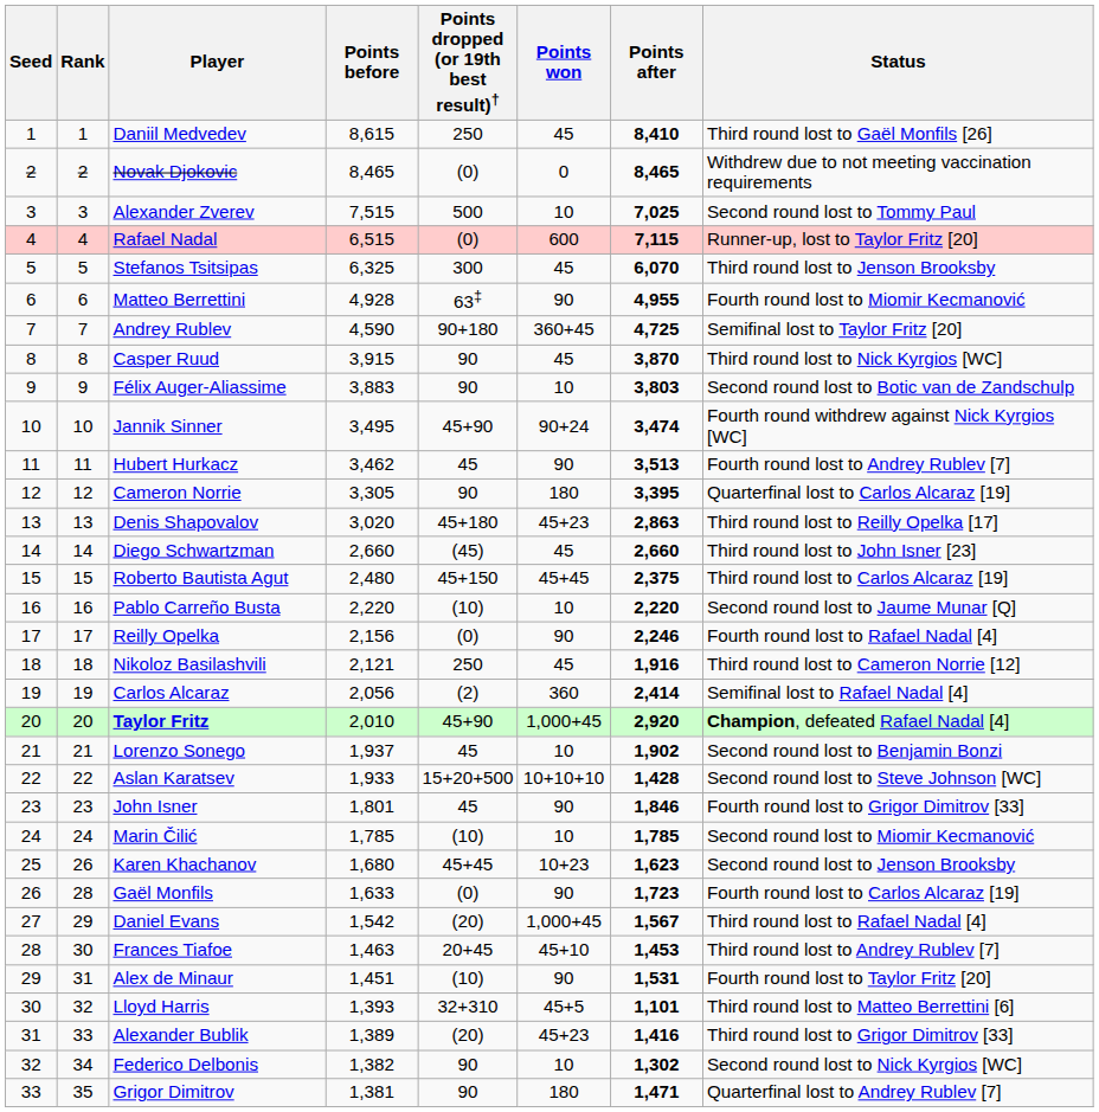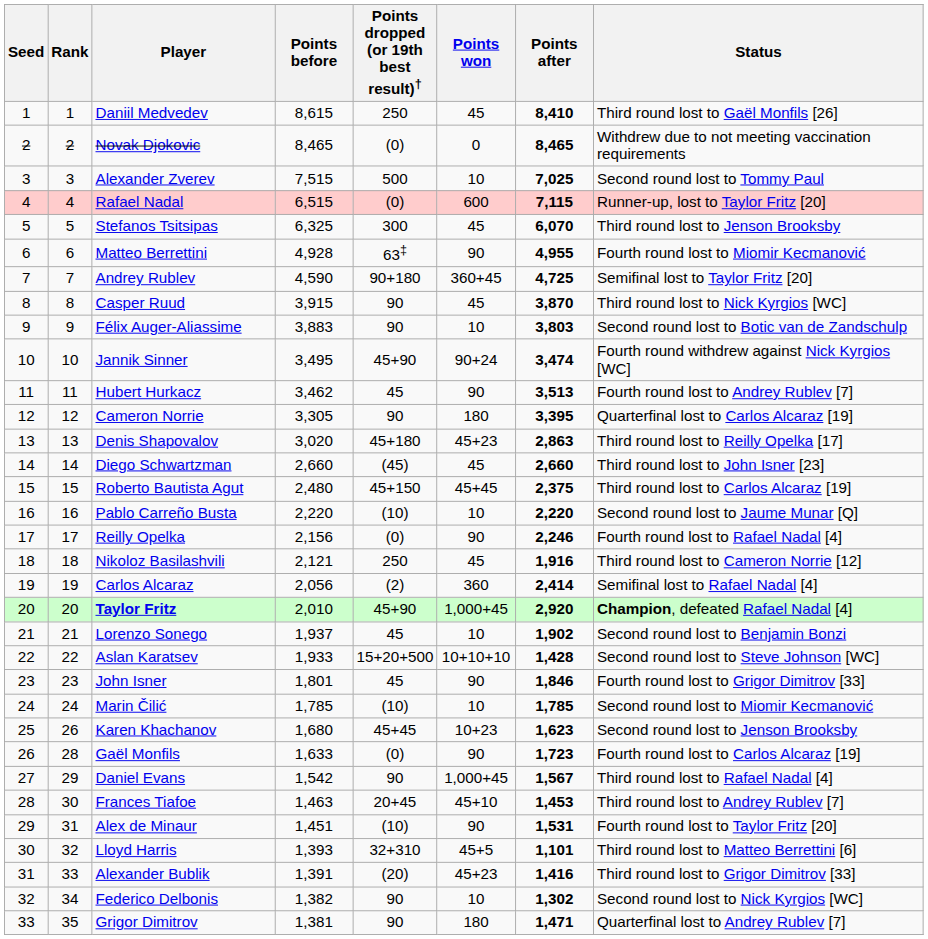Daniel Evans | Points dropped (or 19th best result)†: (20) -> 90
Alexander Bublik | Points before: 1,389 -> 1,391
